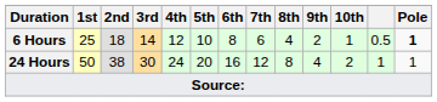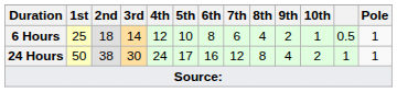6 Hours | Pole: bold -> normal
24 Hours | 5th: 20 -> 17
